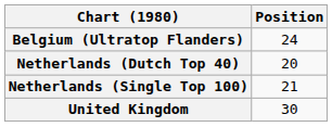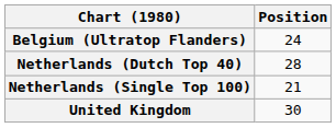Netherlands (Dutch Top 40) | Position: 20 -> 28
